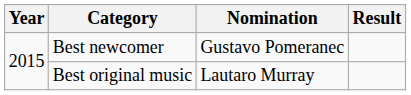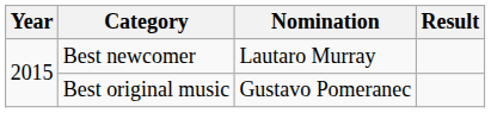Best newcomer | Nomination: Gustavo Pomeranec -> Lautaro Murray
Best original music | Nomination: Lautaro Murray -> Gustavo Pomeranec
